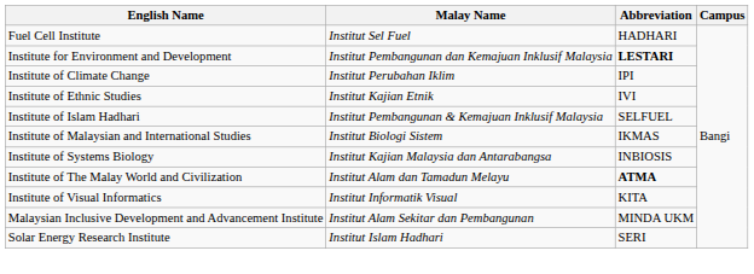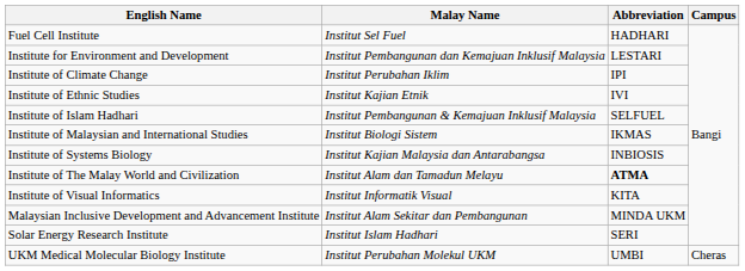Institute for Environment and Development | Abbreviation: bold -> normal
+ row: UKM Medical Molecular Biology Institute | Institut Perubahan Molekul UKM | UMBI | Cheras
